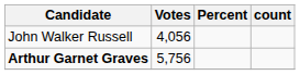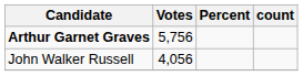rows swapped: Arthur Garnet Graves <-> John Walker Russell
